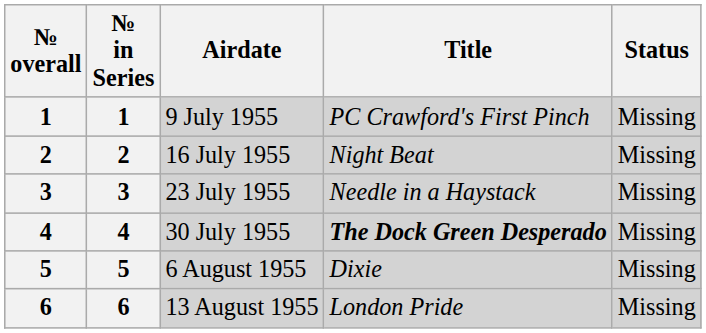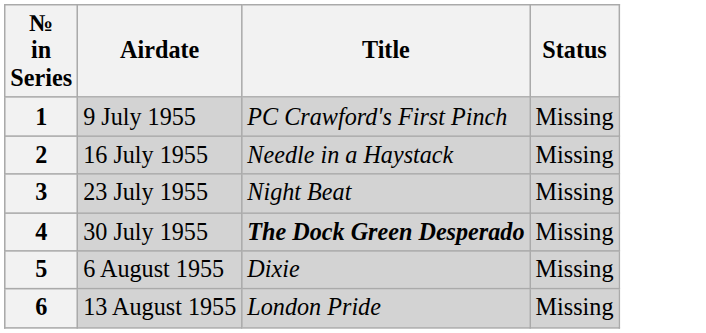- column: № overall | 1 | 2 | 3 | 4 | 5 | 6
16 July 1955 | Title: Night Beat -> Needle in a Haystack
23 July 1955 | Title: Needle in a Haystack -> Night Beat
